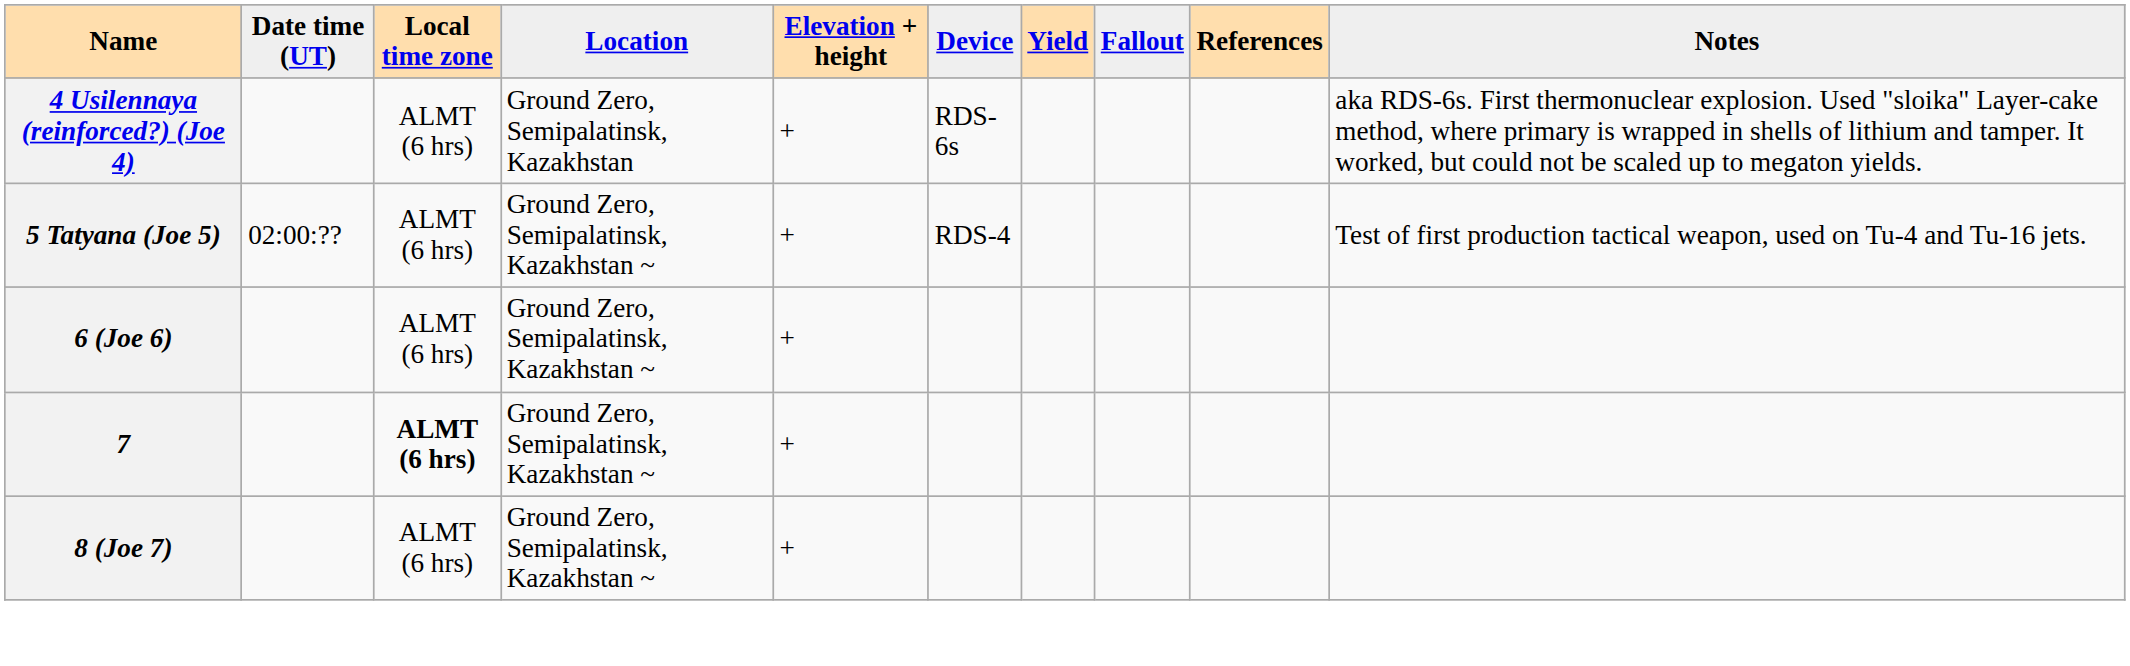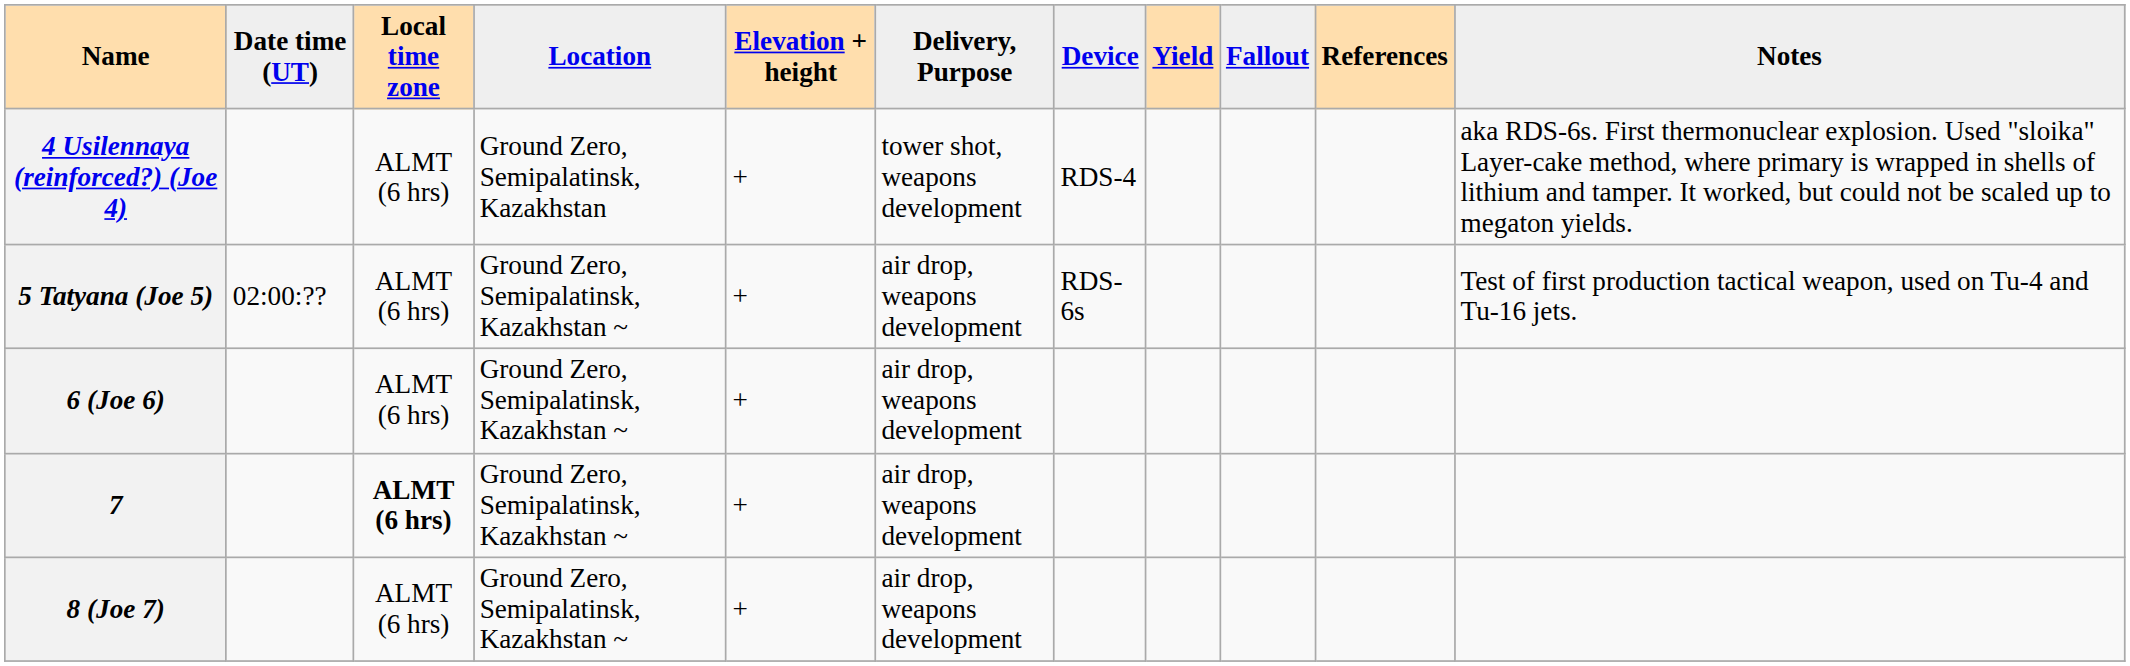+ column: Delivery, Purpose | tower shot, weapons development | air drop, weapons development | air drop, weapons development | air drop, weapons development | air drop, weapons development
4 Usilennaya (reinforced?) (Joe 4) | Device: RDS-6s -> RDS-4
5 Tatyana (Joe 5) | Device: RDS-4 -> RDS-6s
